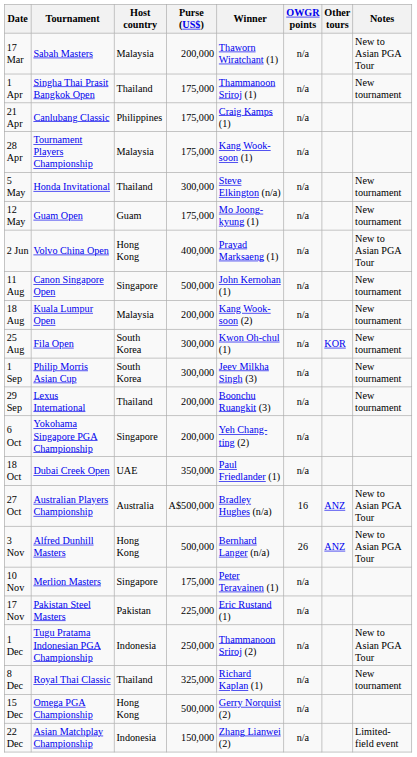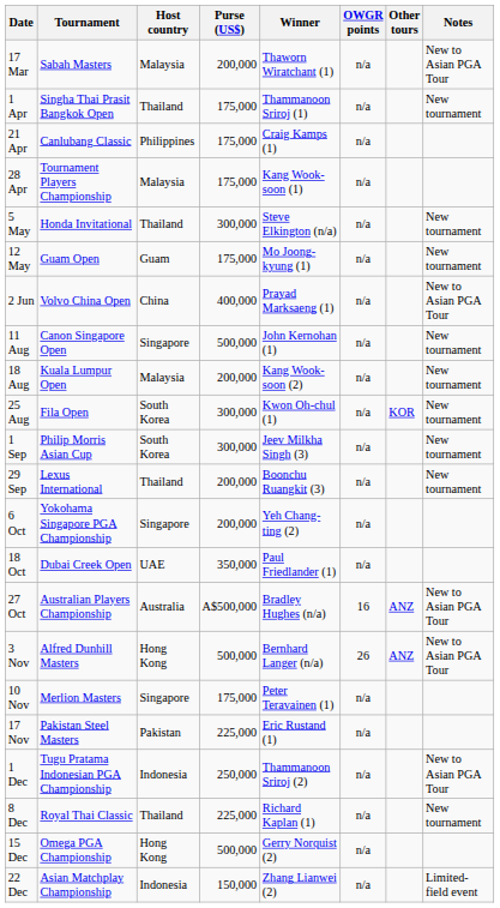2 Jun | Host country: Hong Kong -> China
8 Dec | Purse (US$): 325,000 -> 225,000
